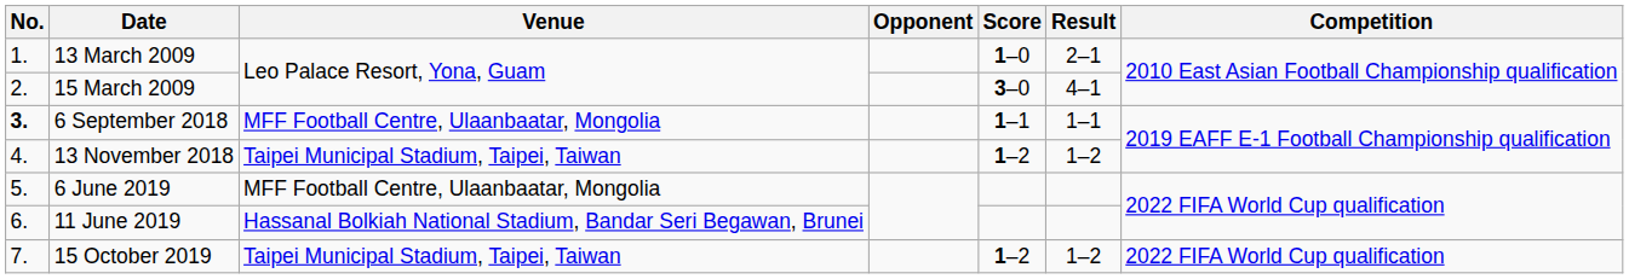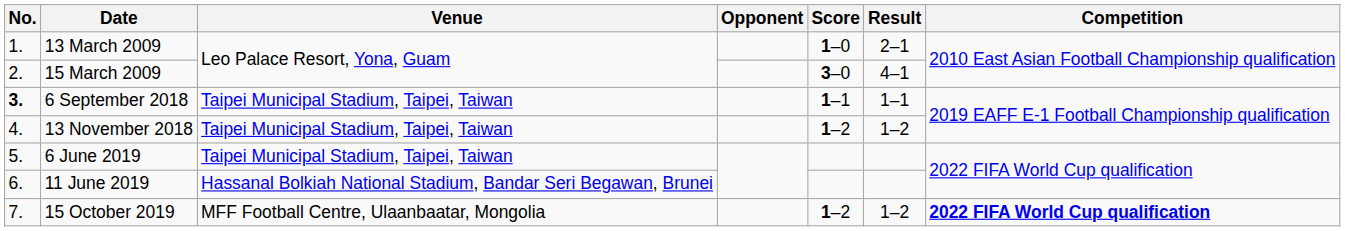6 September 2018 | Venue: MFF Football Centre, Ulaanbaatar, Mongolia -> Taipei Municipal Stadium, Taipei, Taiwan
6 June 2019 | Venue: MFF Football Centre, Ulaanbaatar, Mongolia -> Taipei Municipal Stadium, Taipei, Taiwan
15 October 2019 | Venue: Taipei Municipal Stadium, Taipei, Taiwan -> MFF Football Centre, Ulaanbaatar, Mongolia
15 October 2019 | Competition: normal -> bold
